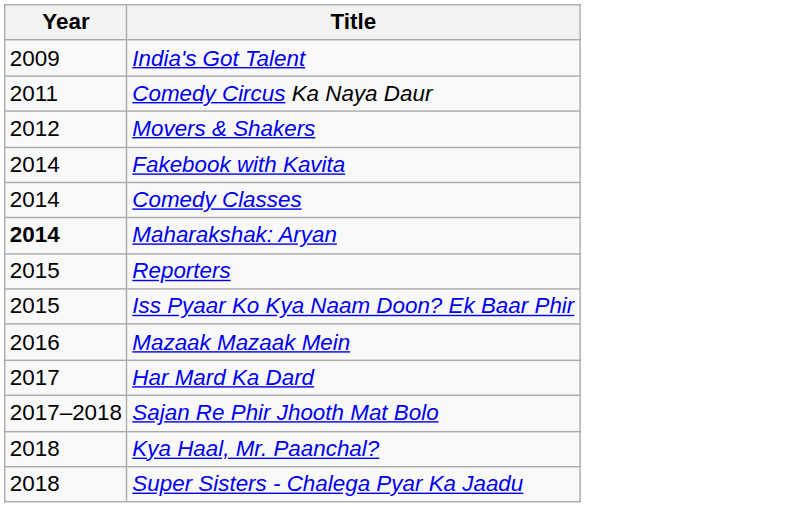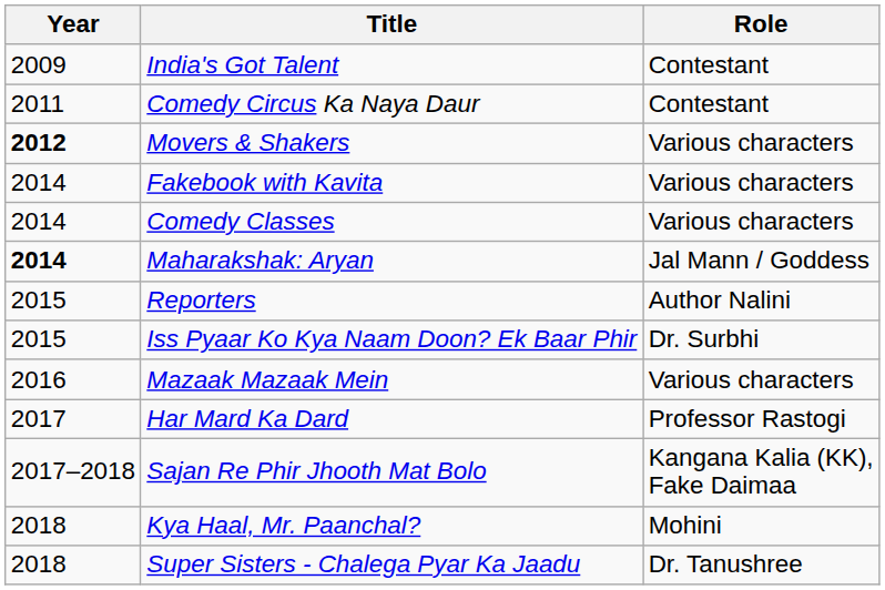+ column: Role | Contestant | Contestant | Various characters | Various characters | Various characters | Jal Mann / Goddess | Author Nalini | Dr. Surbhi | Various characters | Professor Rastogi | Kangana Kalia (KK), Fake Daimaa | Mohini | Dr. Tanushree
Movers & Shakers | Year: normal -> bold
